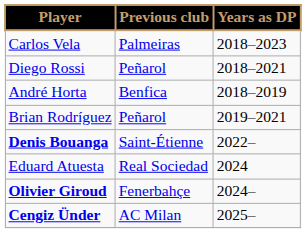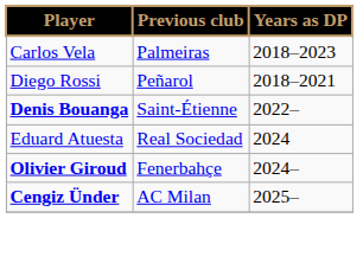- row: André Horta | Benfica | 2018–2019
- row: Brian Rodríguez | Peñarol | 2019–2021
